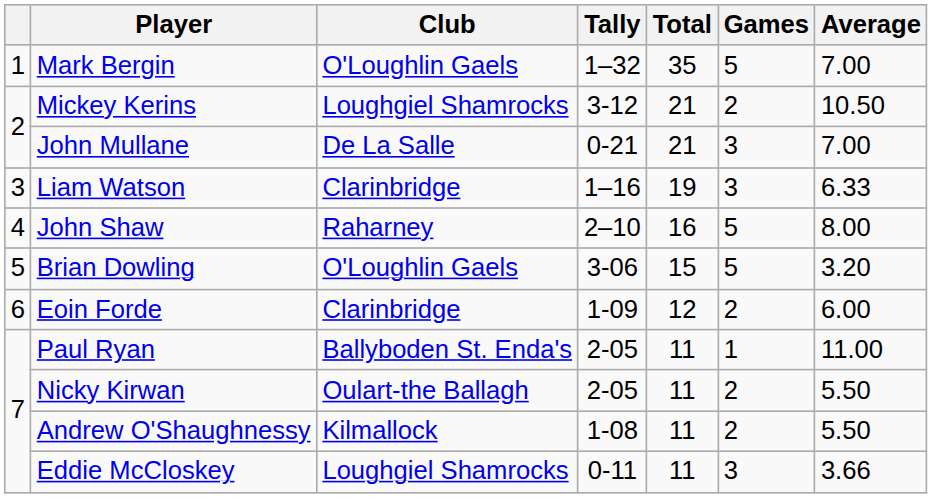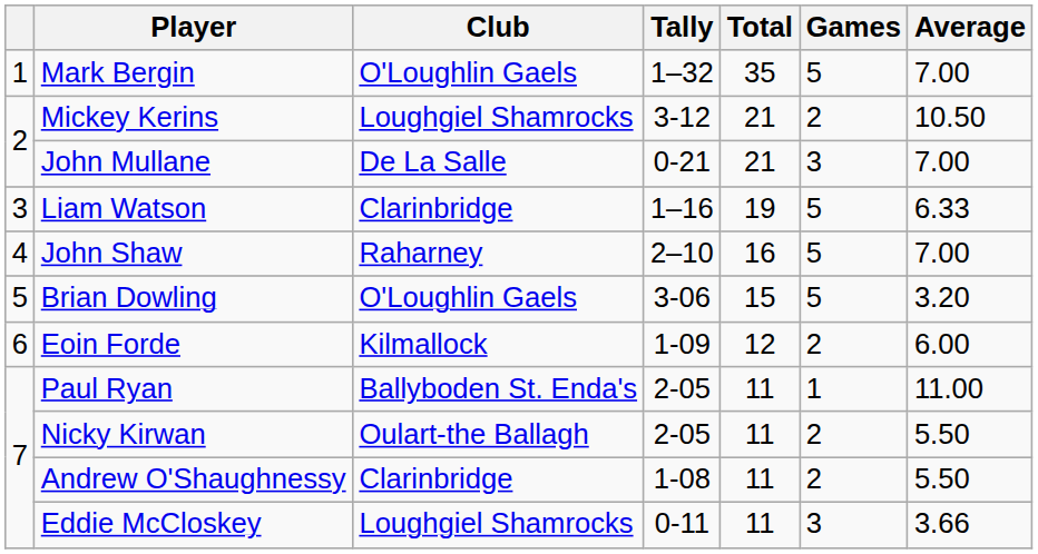Liam Watson | Games: 3 -> 5
John Shaw | Average: 8.00 -> 7.00
Eoin Forde | Club: Clarinbridge -> Kilmallock
Andrew O'Shaughnessy | Club: Kilmallock -> Clarinbridge
